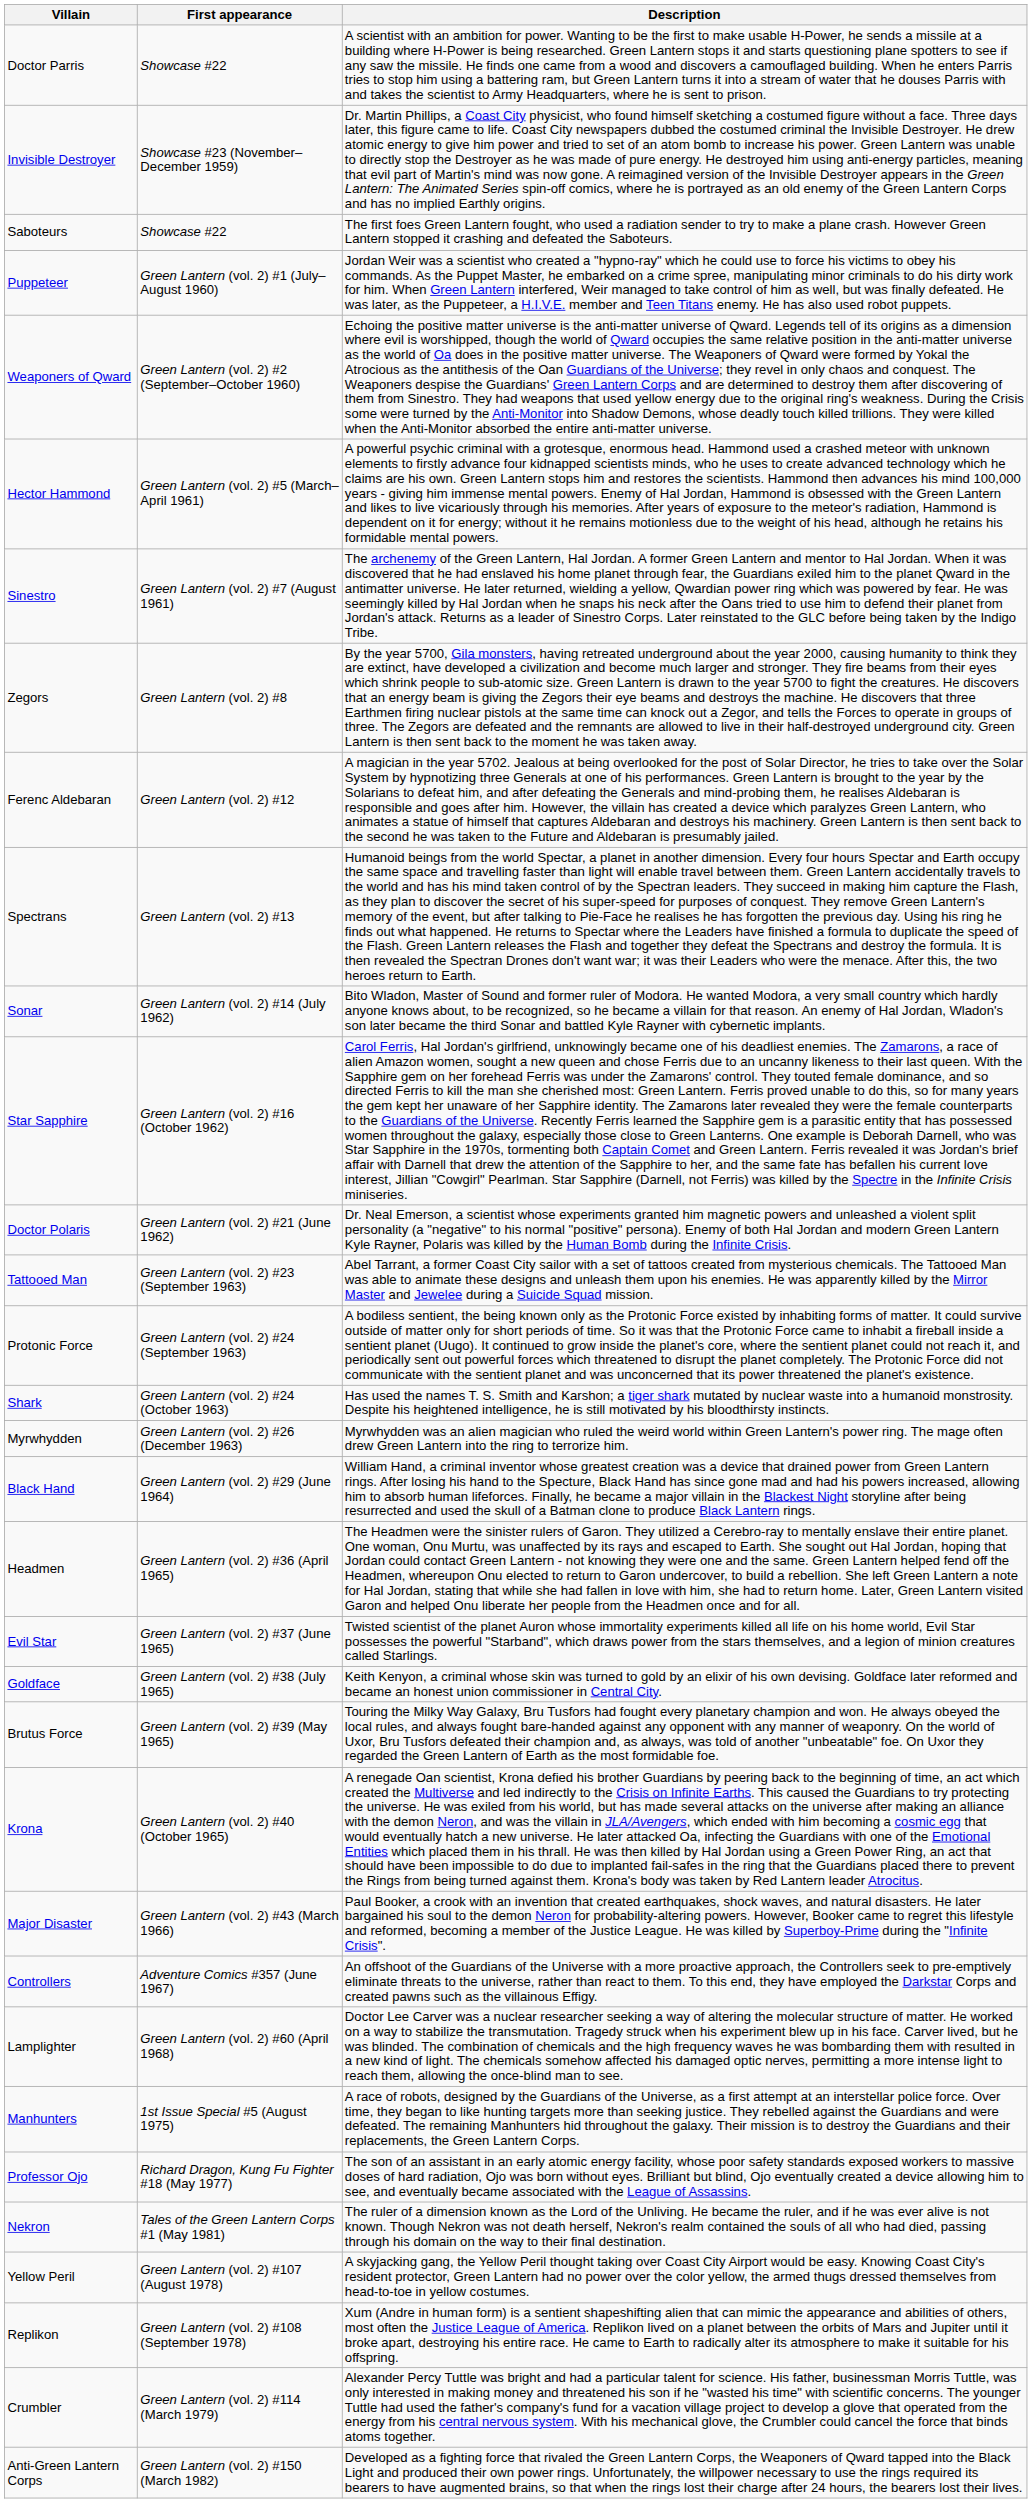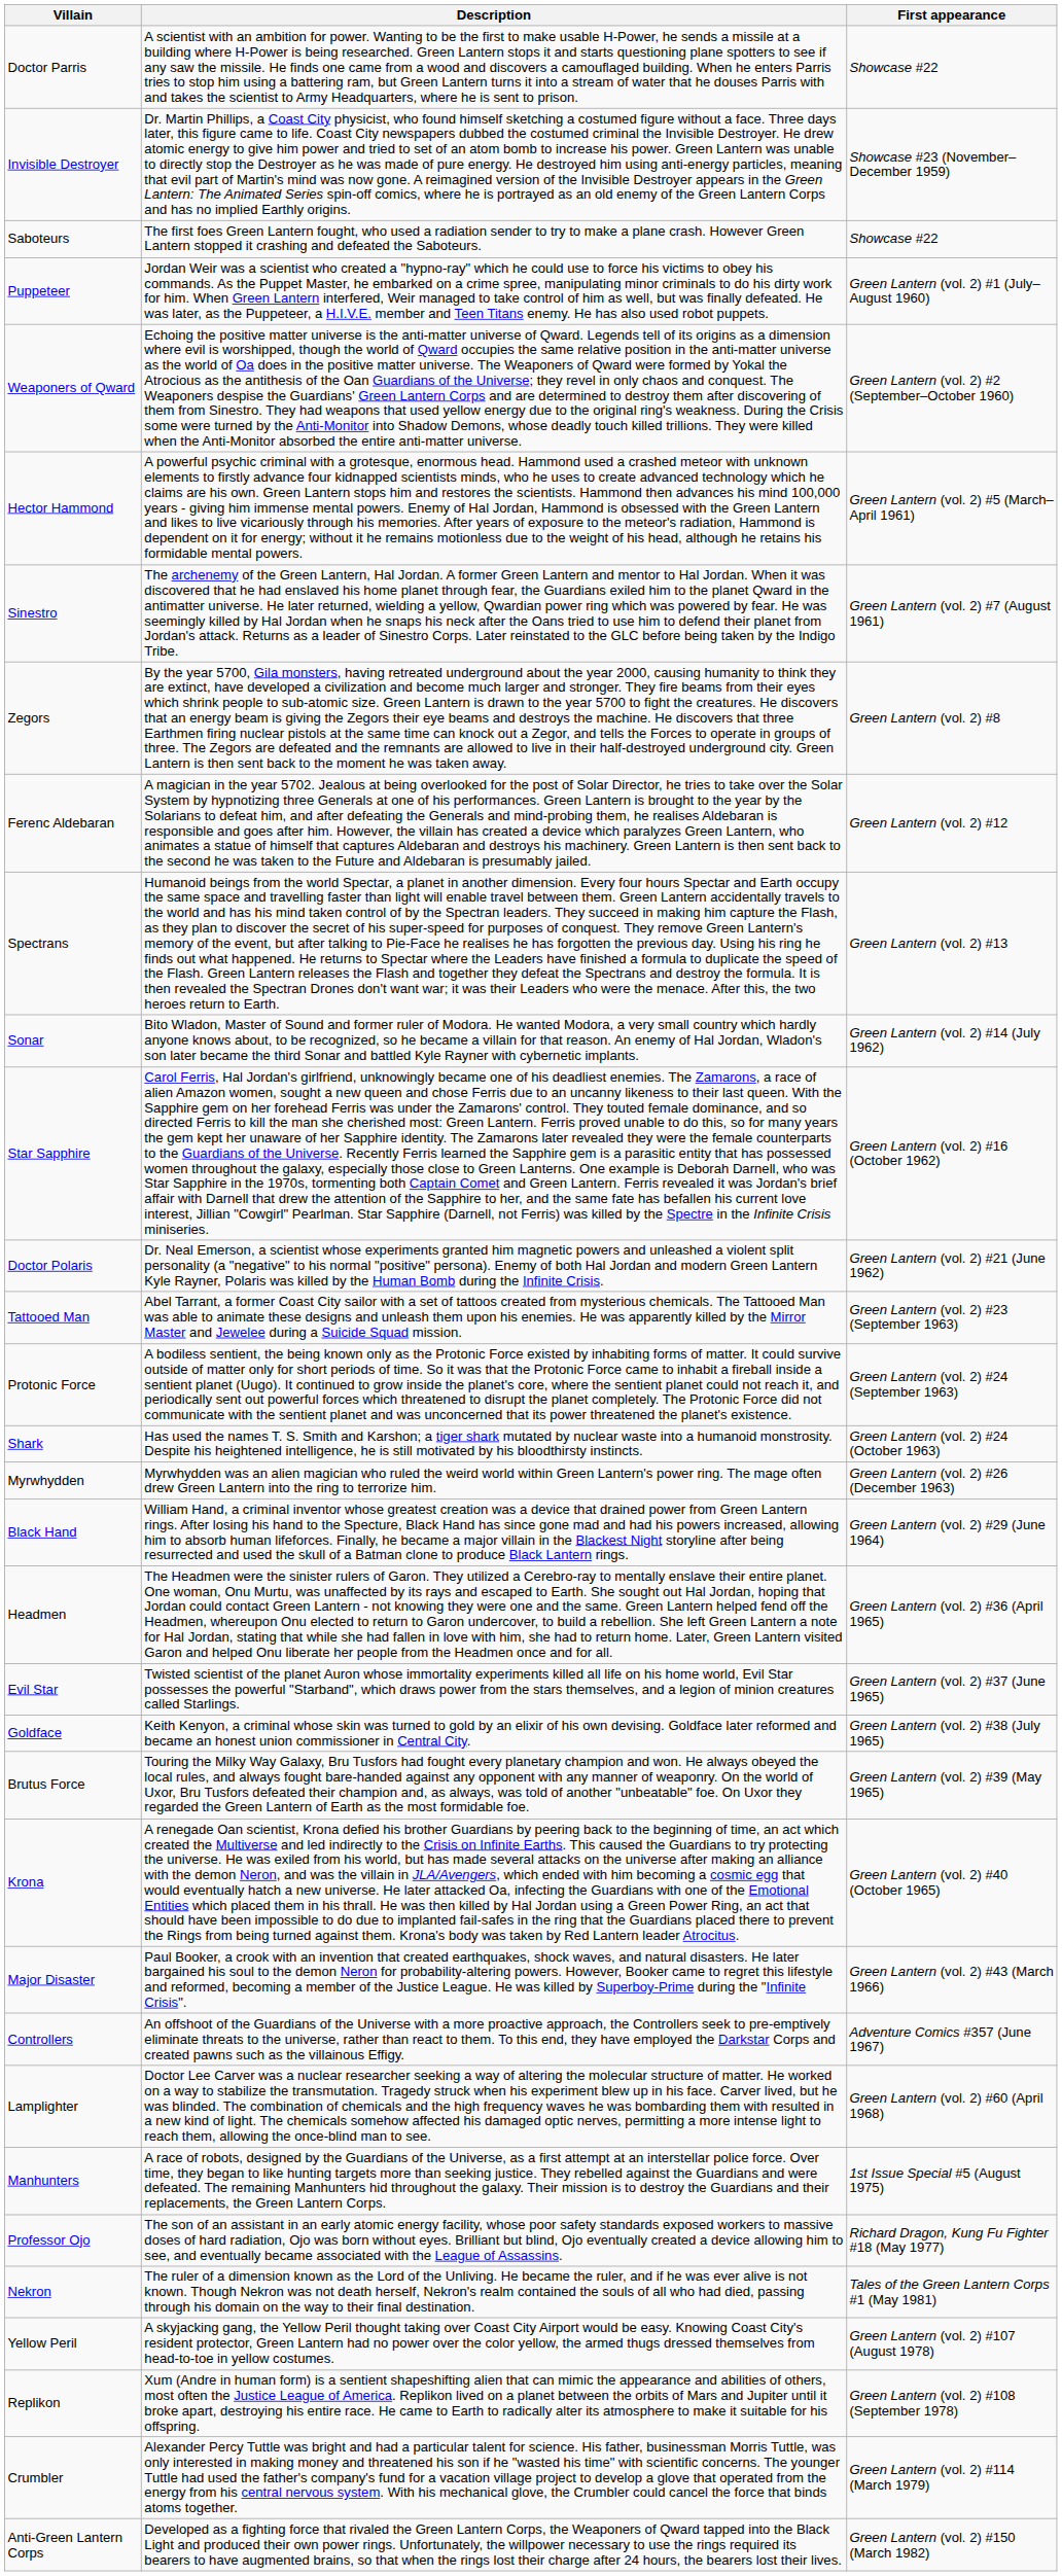columns swapped: First appearance <-> Description
